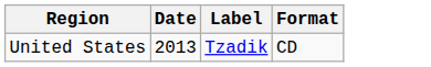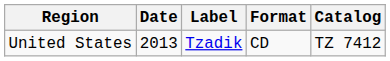+ column: Catalog | TZ 7412
